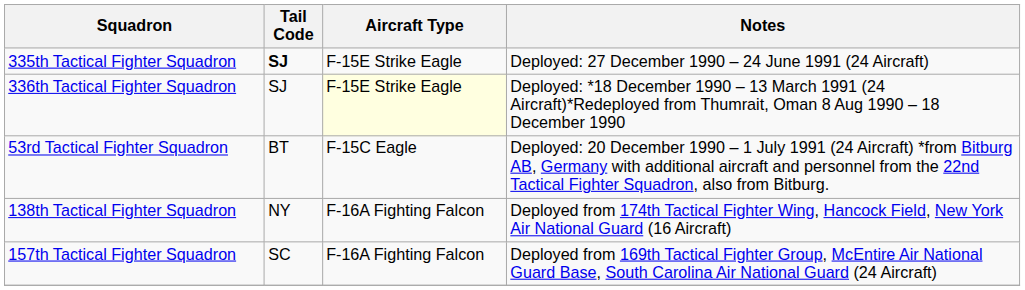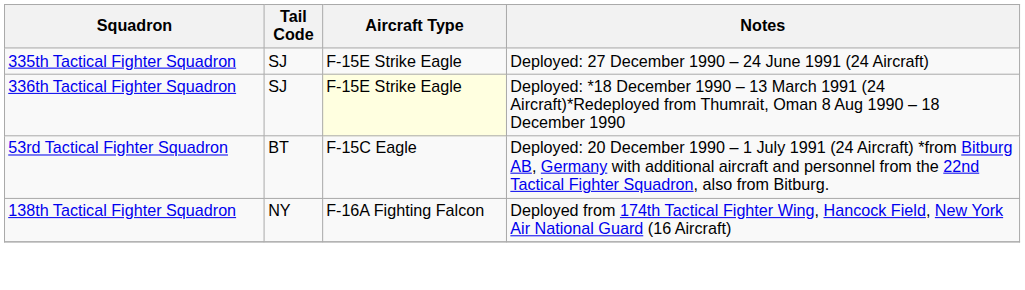335th Tactical Fighter Squadron | Tail Code: bold -> normal
- row: 157th Tactical Fighter Squadron | SC | F-16A Fighting Falcon | Deployed from 169th Tactical Fighter Group, McEntire Air National Guard Base, South Carolina Air National Guard (24 Aircraft)
